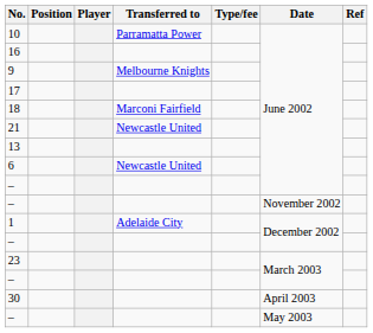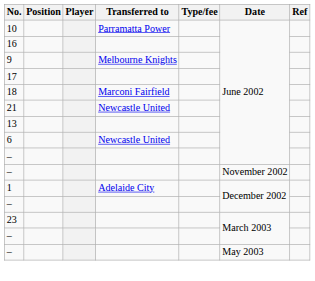- row: 30 | April 2003
